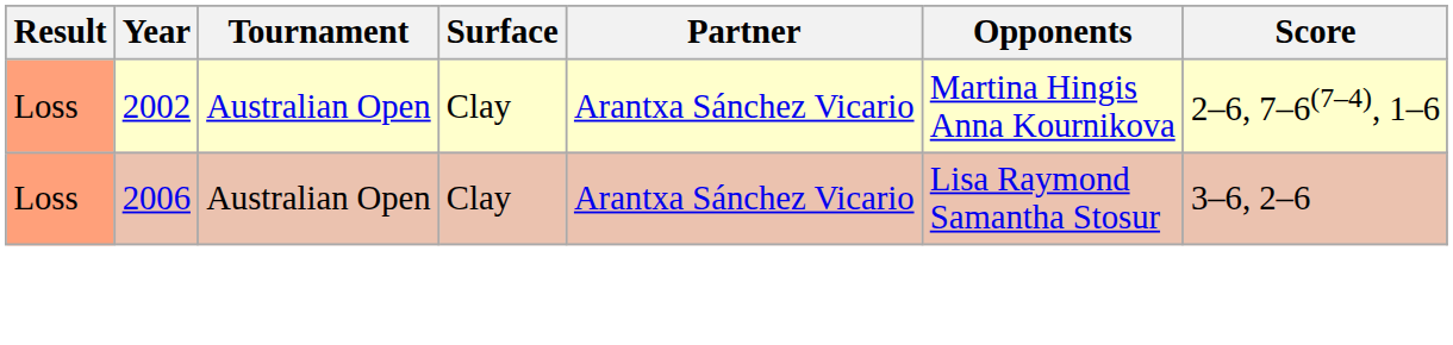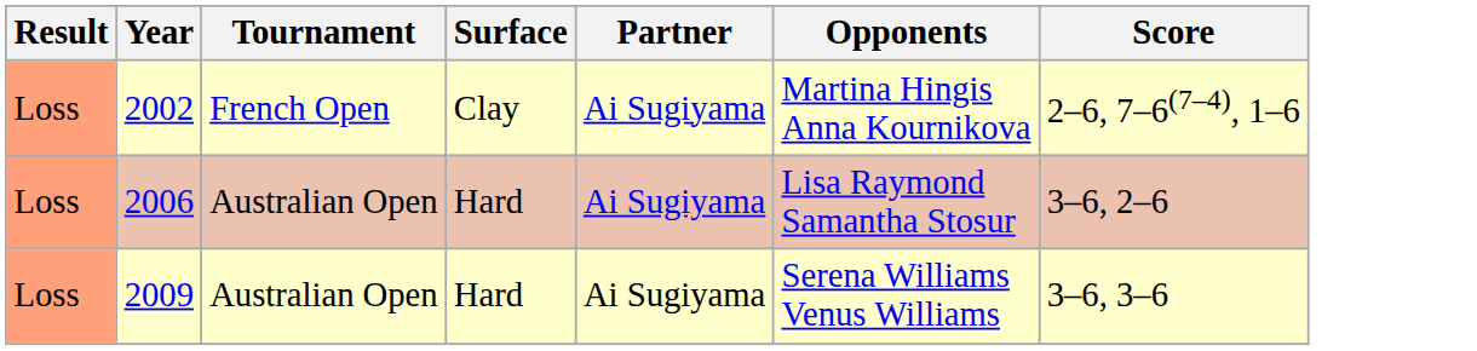2002 | Tournament: Australian Open -> French Open
2002 | Partner: Arantxa Sánchez Vicario -> Ai Sugiyama
2006 | Surface: Clay -> Hard
2006 | Partner: Arantxa Sánchez Vicario -> Ai Sugiyama
+ row: Loss | 2009 | Australian Open | Hard | Ai Sugiyama | Serena Williams Venus Williams | 3–6, 3–6
